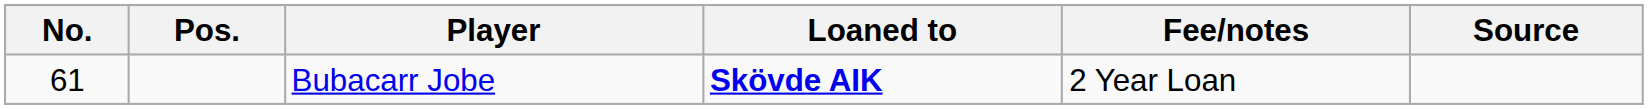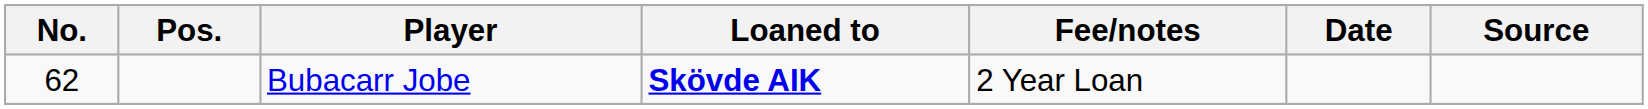+ column: Date
Bubacarr Jobe | No.: 61 -> 62
